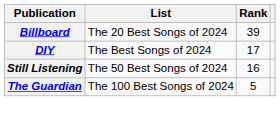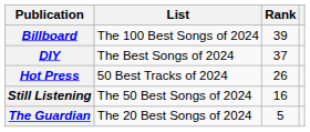Billboard | List: The 20 Best Songs of 2024 -> The 100 Best Songs of 2024
DIY | Rank: 17 -> 37
+ row: Hot Press | 50 Best Tracks of 2024 | 26
The Guardian | List: The 100 Best Songs of 2024 -> The 20 Best Songs of 2024
